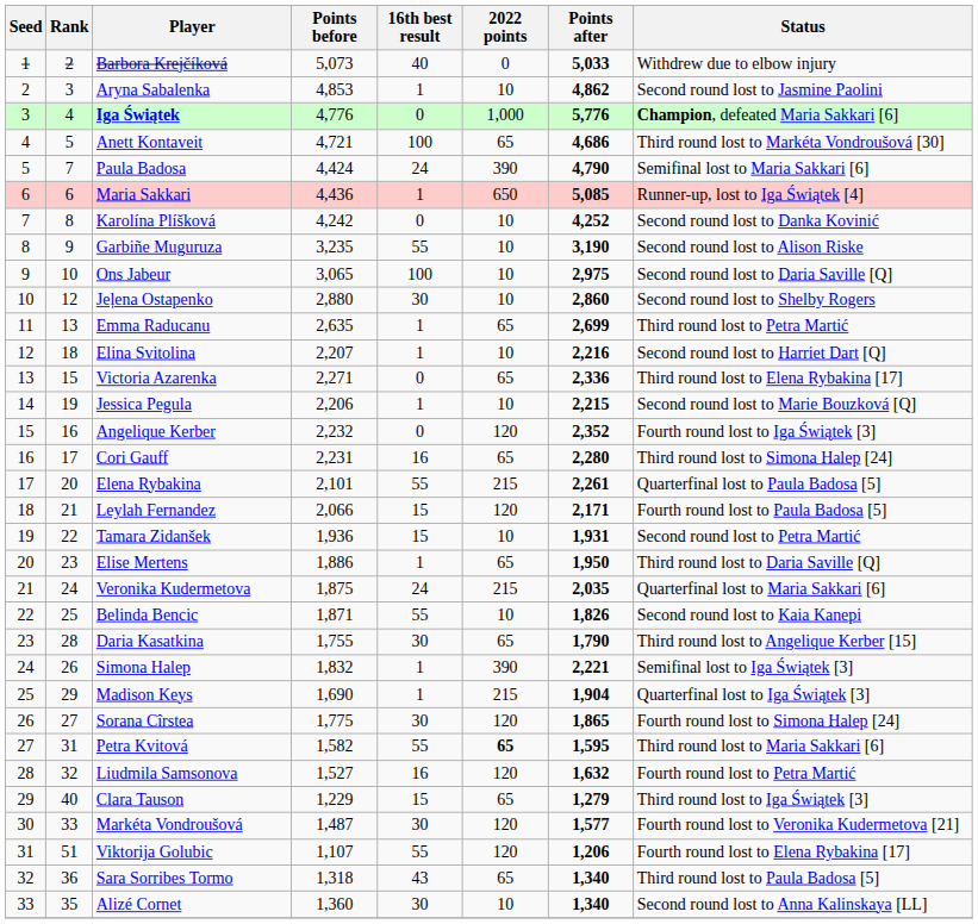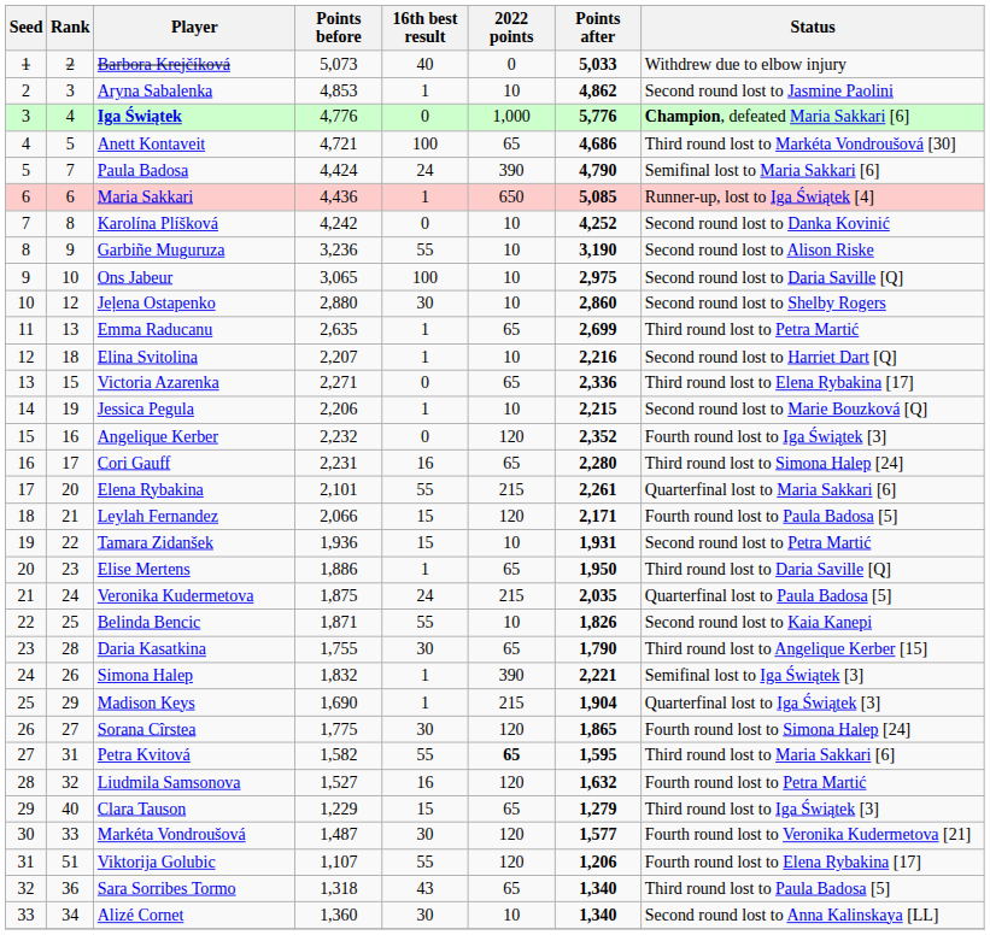Garbiñe Muguruza | Points before: 3,235 -> 3,236
Elena Rybakina | Status: Quarterfinal lost to Paula Badosa [5] -> Quarterfinal lost to Maria Sakkari [6]
Veronika Kudermetova | Status: Quarterfinal lost to Maria Sakkari [6] -> Quarterfinal lost to Paula Badosa [5]
Alizé Cornet | Rank: 35 -> 34
